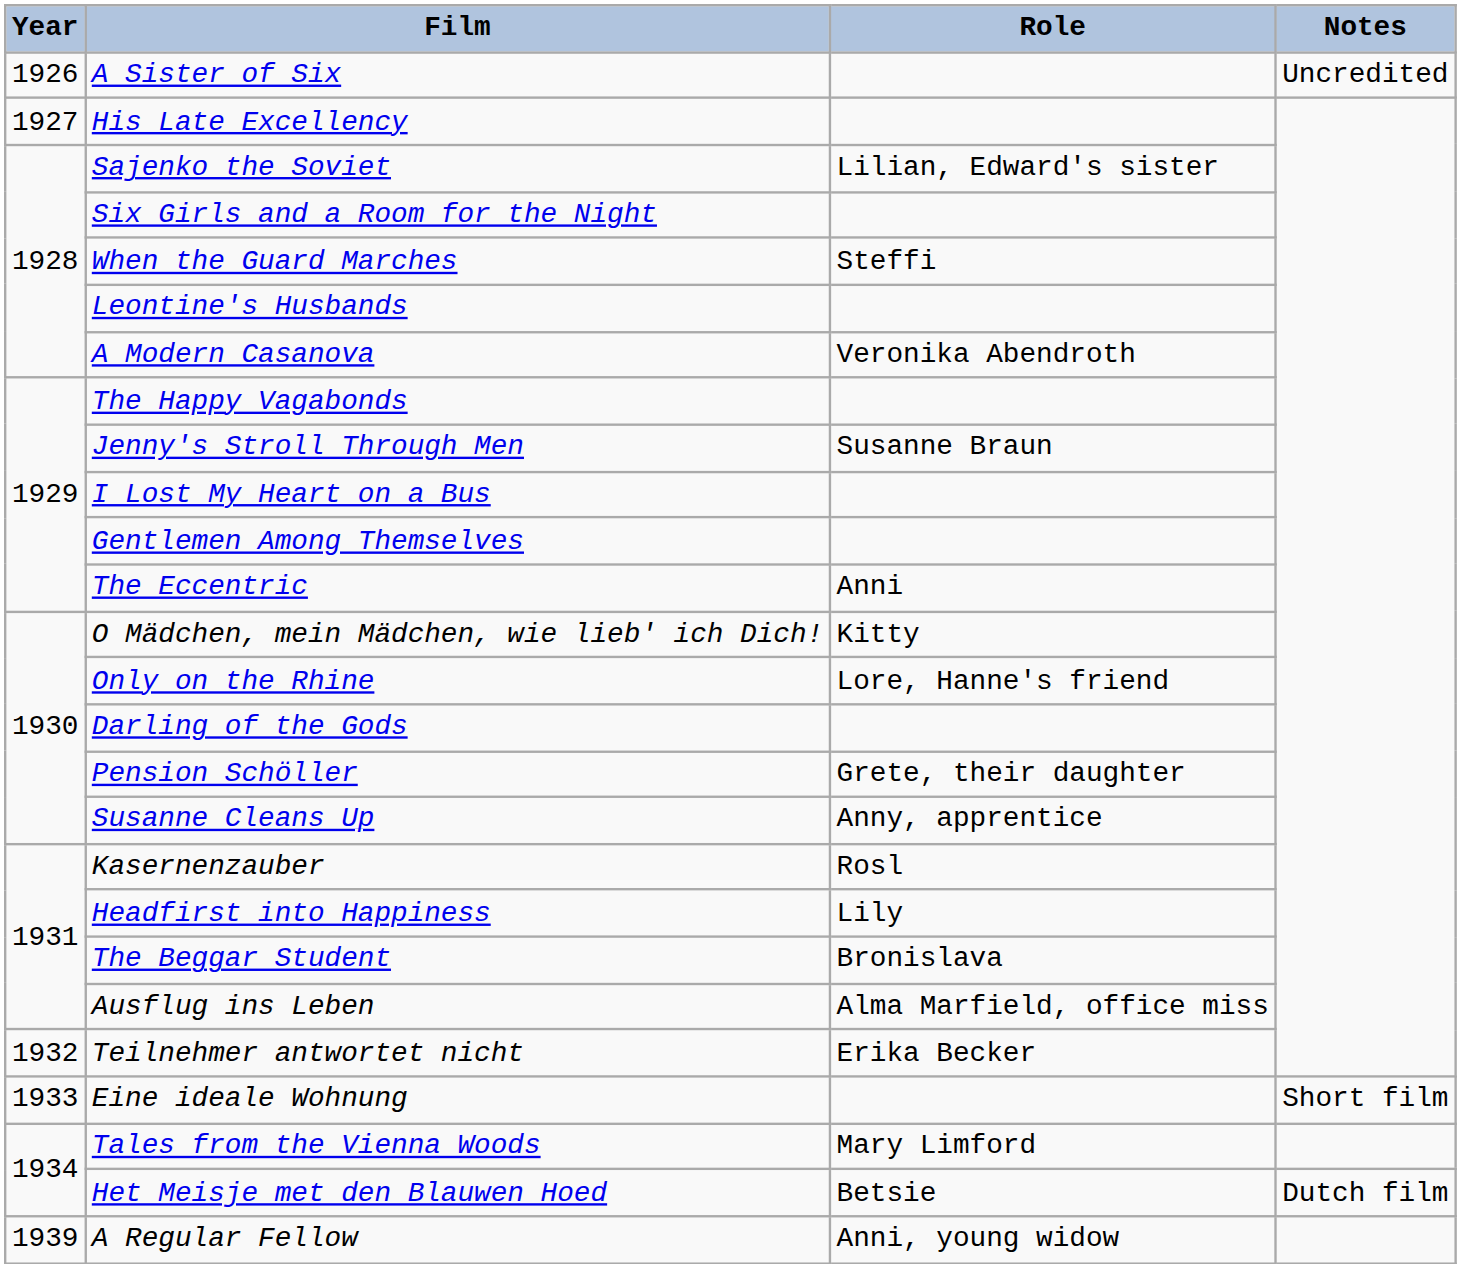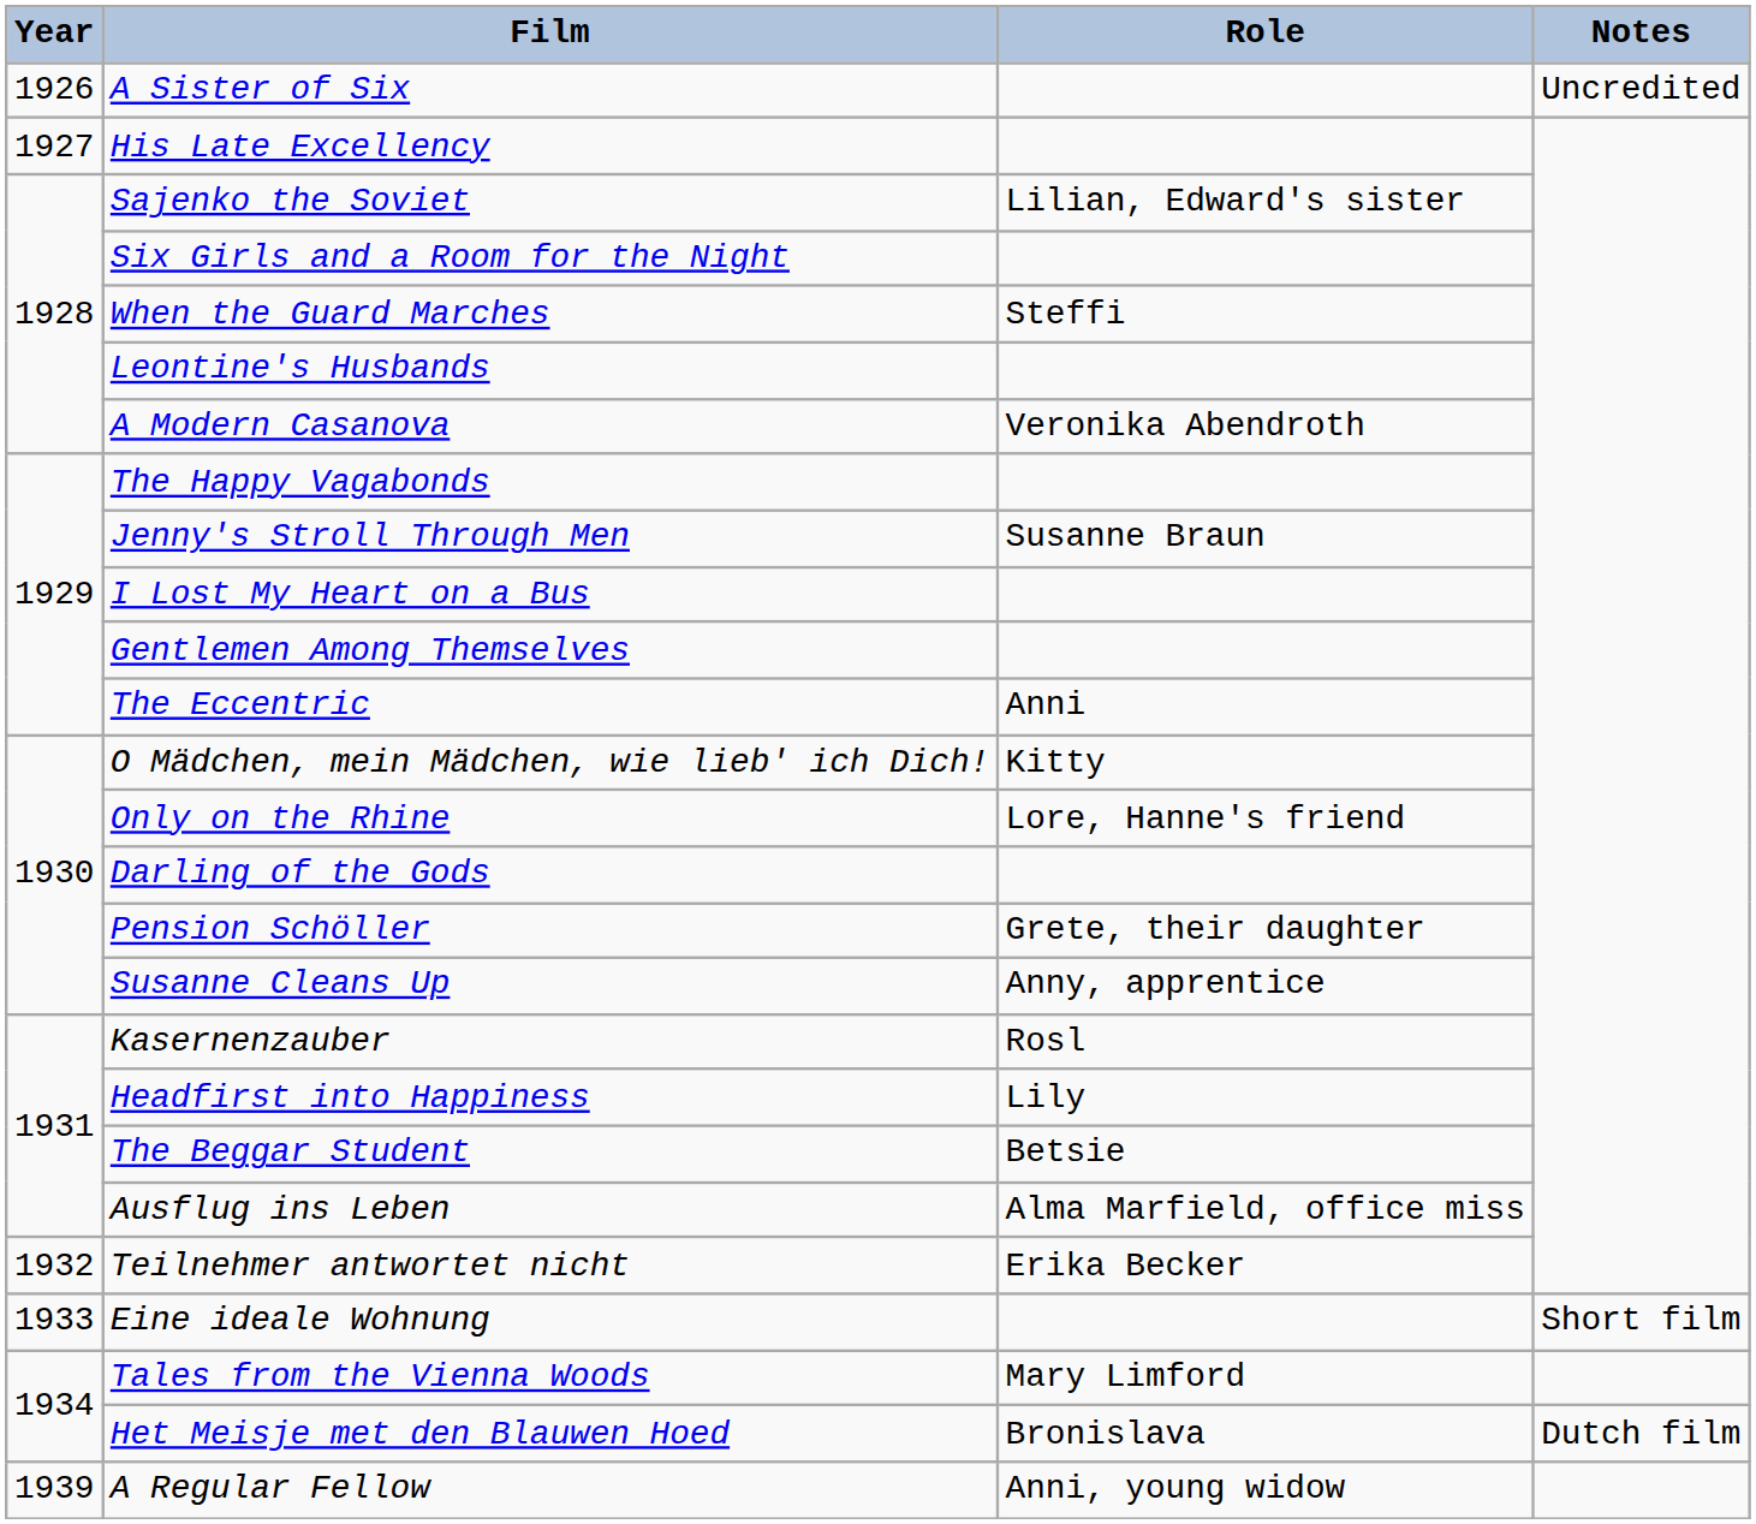The Beggar Student | Role: Bronislava -> Betsie
Het Meisje met den Blauwen Hoed | Role: Betsie -> Bronislava
